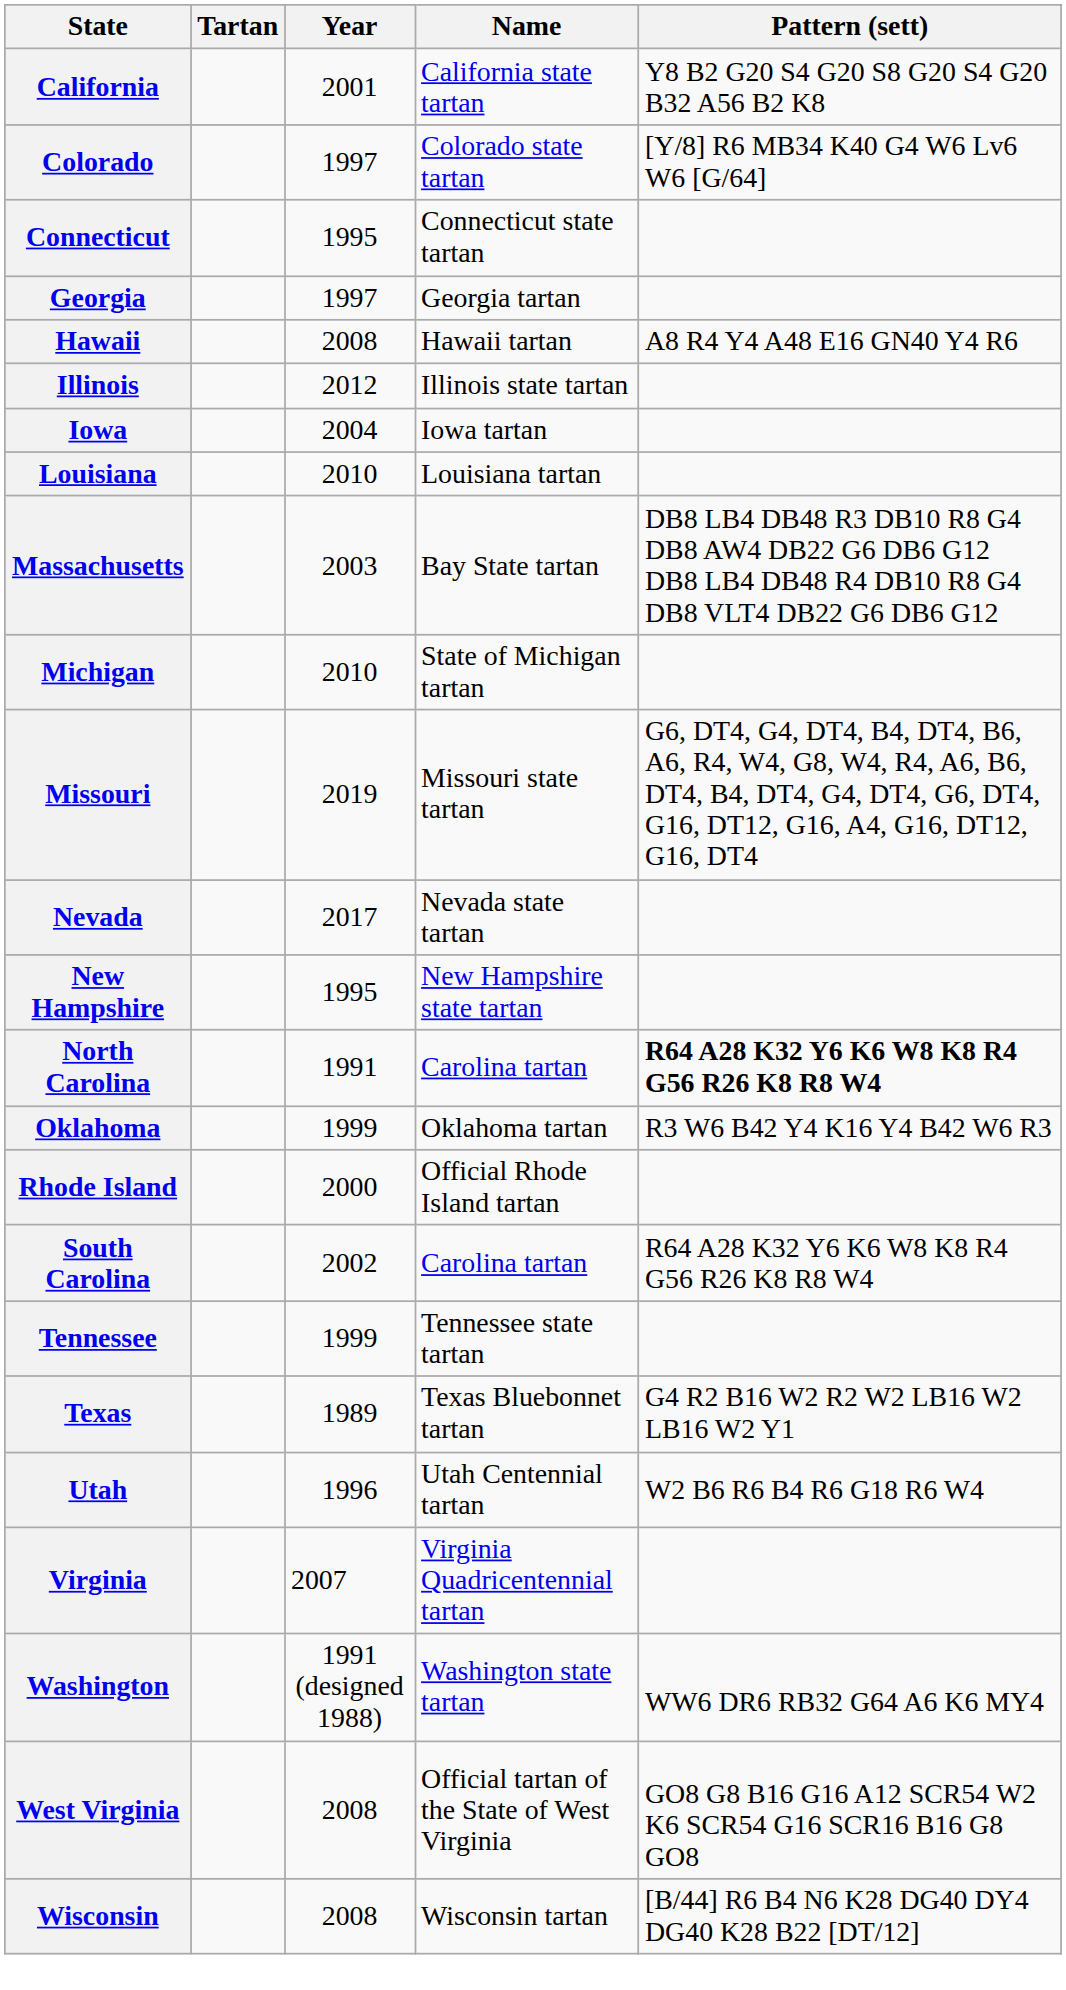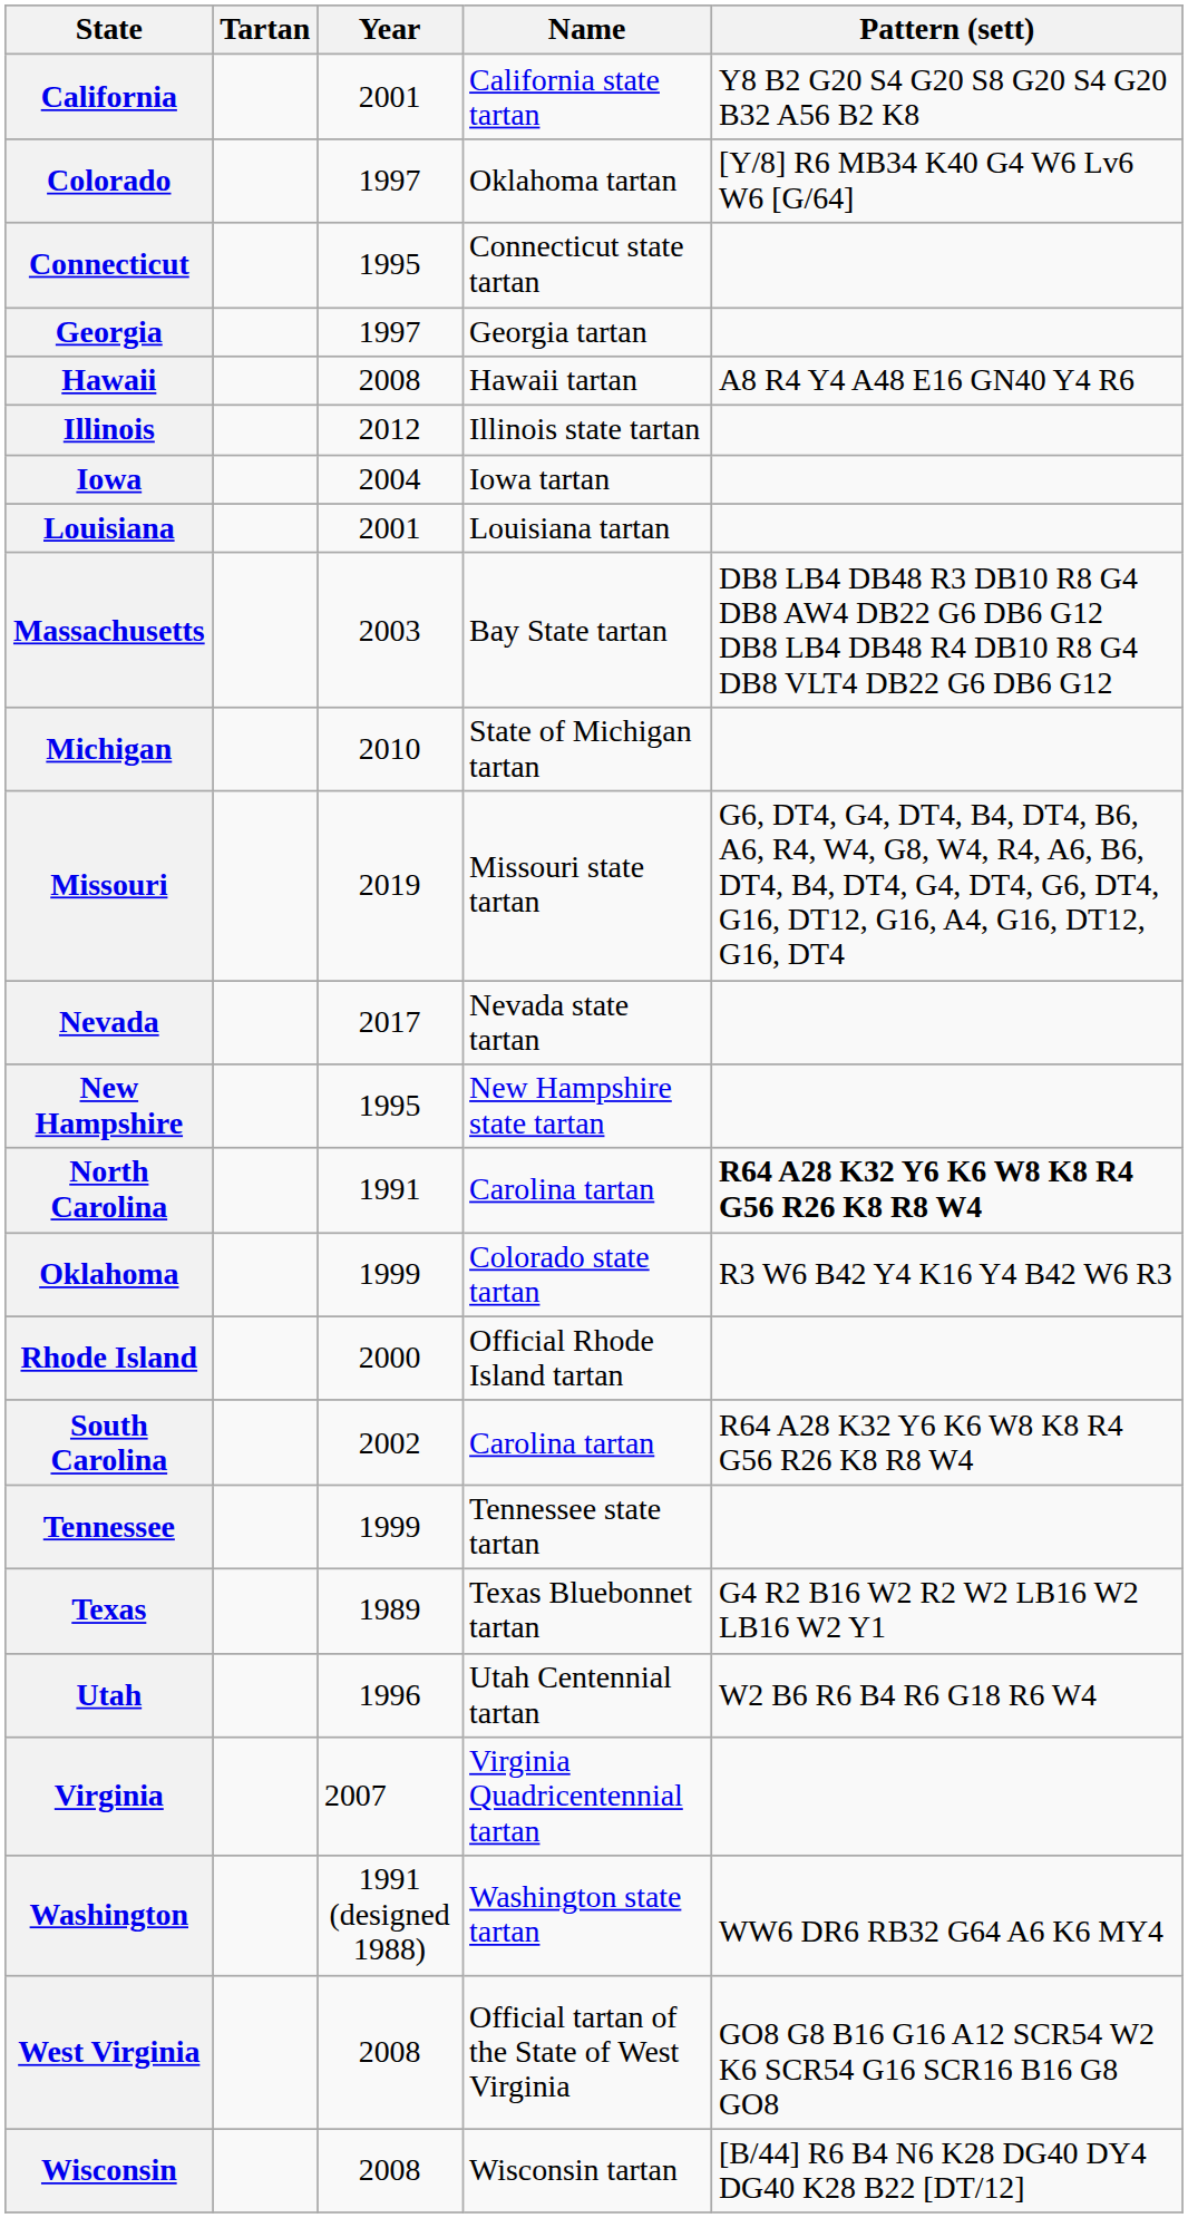Colorado | Name: Colorado state tartan -> Oklahoma tartan
Louisiana | Year: 2010 -> 2001
Oklahoma | Name: Oklahoma tartan -> Colorado state tartan
